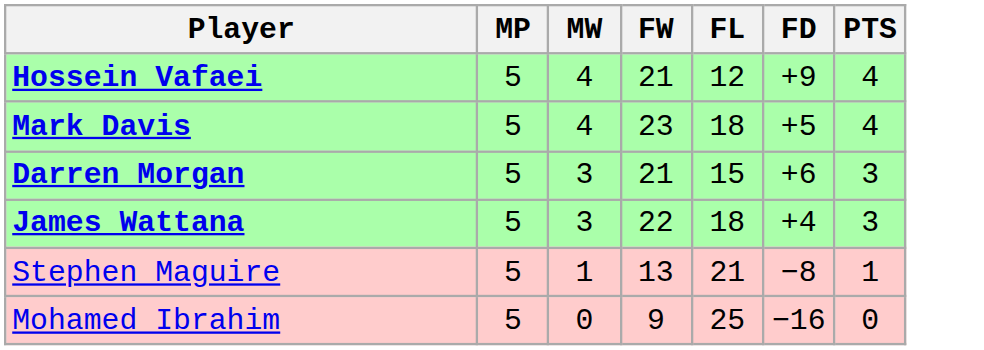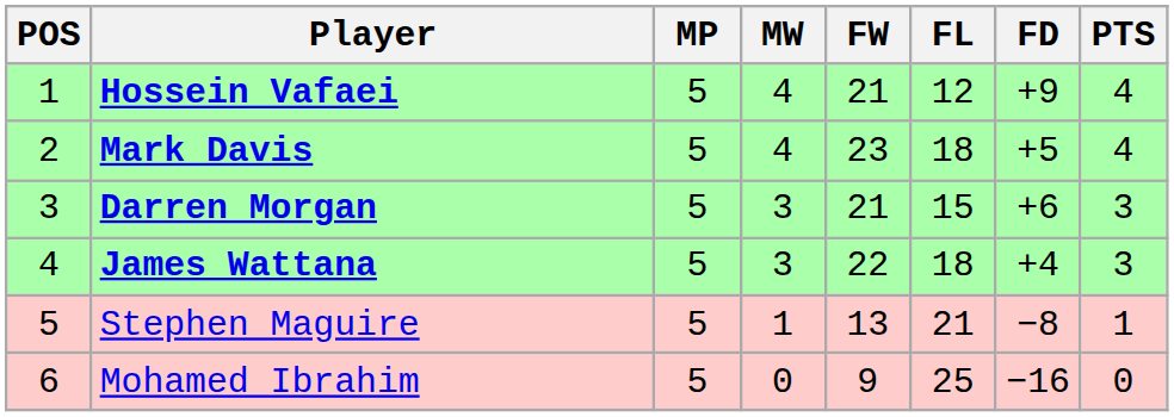+ column: POS | 1 | 2 | 3 | 4 | 5 | 6
